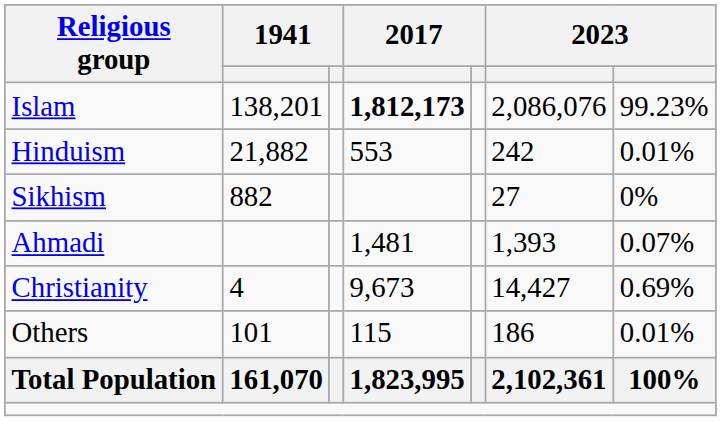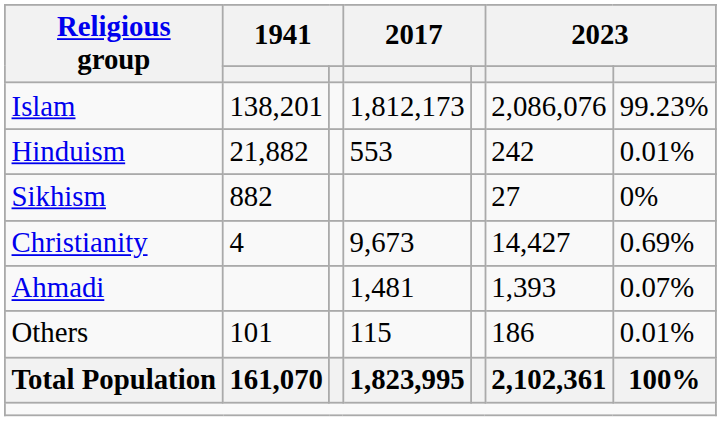Islam | column 4: bold -> normal
rows swapped: Christianity <-> Ahmadi
